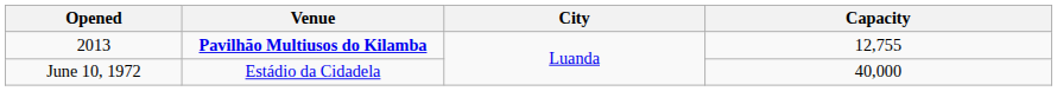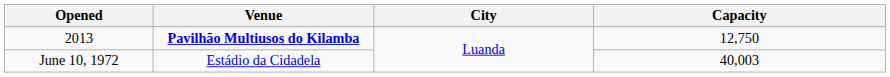2013 | Capacity: 12,755 -> 12,750
June 10, 1972 | Capacity: 40,000 -> 40,003
